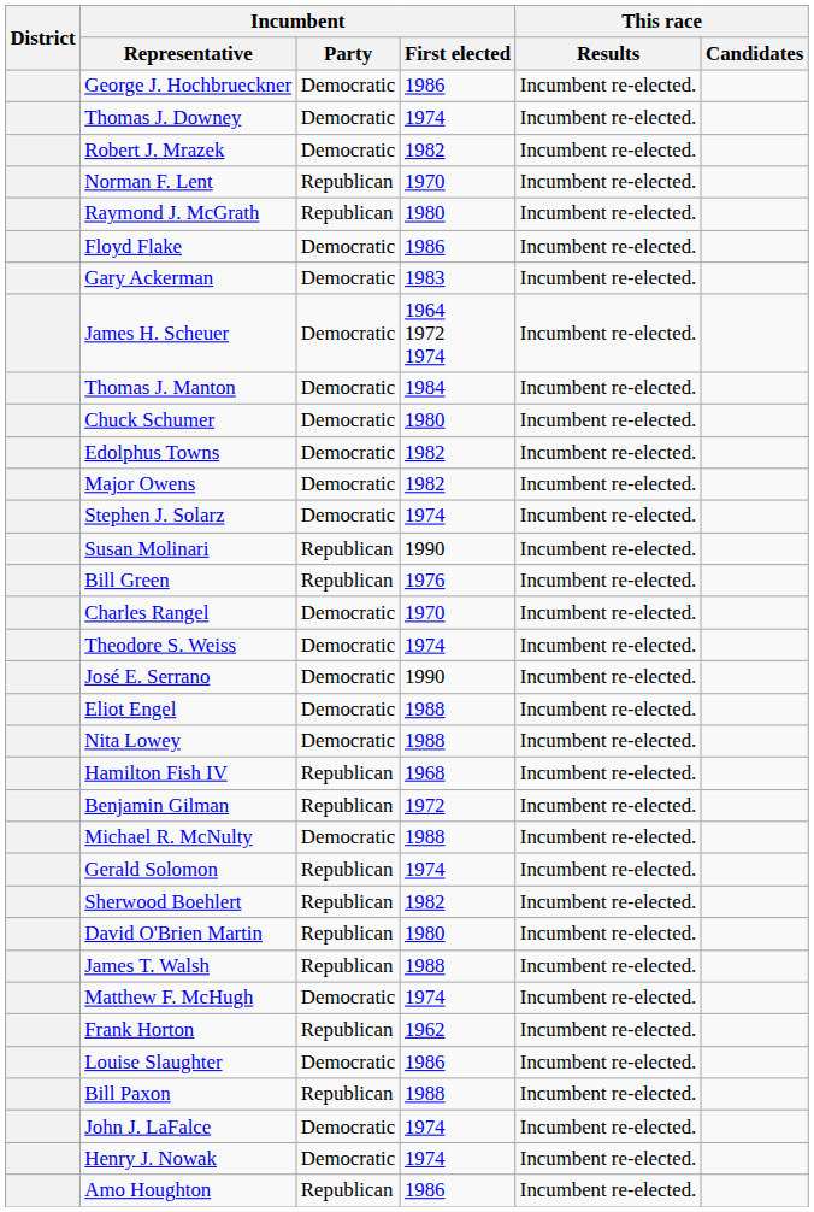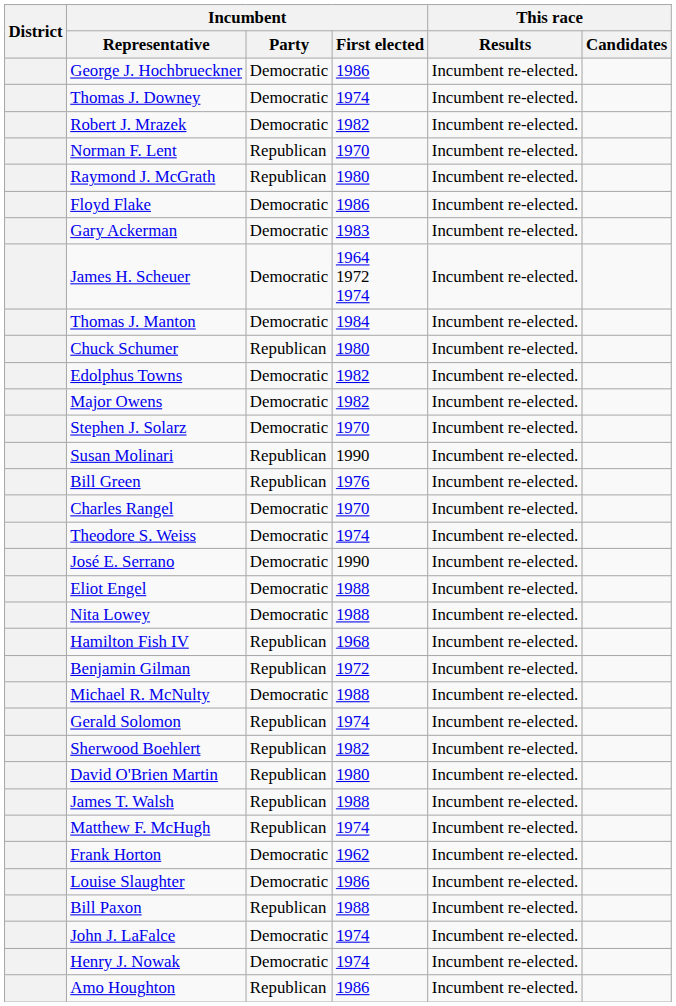Chuck Schumer | Incumbent / Party: Democratic -> Republican
Stephen J. Solarz | Incumbent / First elected: 1974 -> 1970
Matthew F. McHugh | Incumbent / Party: Democratic -> Republican
Frank Horton | Incumbent / Party: Republican -> Democratic
